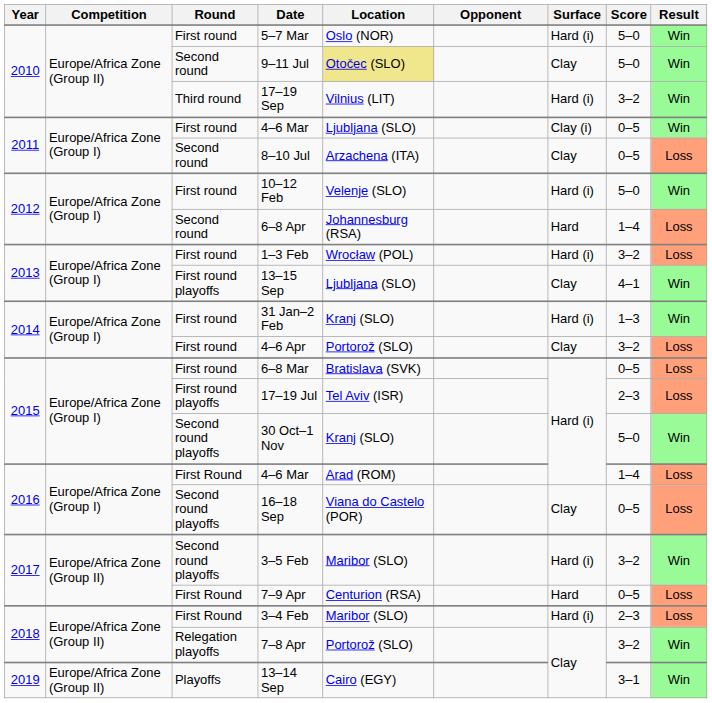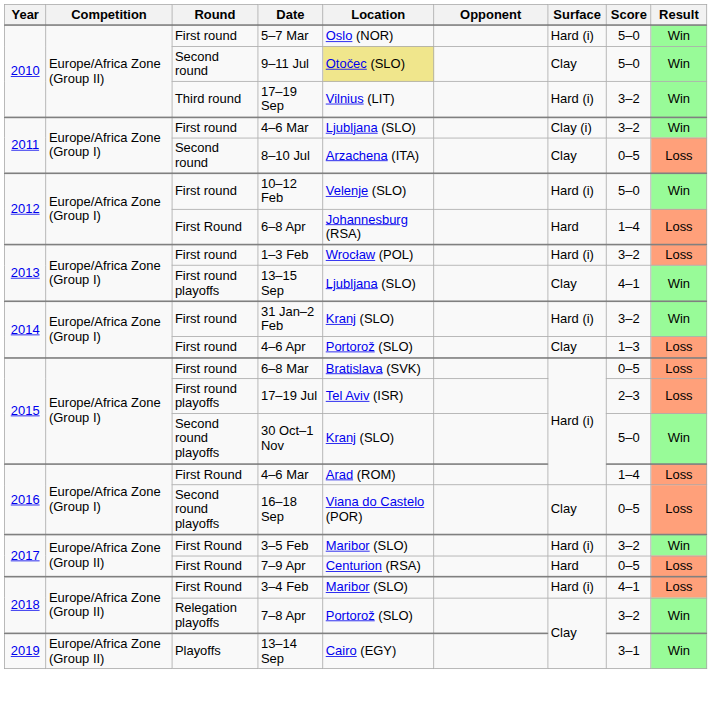2011 / 4–6 Mar | Score: 0–5 -> 3–2
6–8 Apr | Round: Second round -> First Round
31 Jan–2 Feb | Score: 1–3 -> 3–2
4–6 Apr | Score: 3–2 -> 1–3
3–5 Feb | Round: Second round playoffs -> First Round
3–4 Feb | Score: 2–3 -> 4–1
